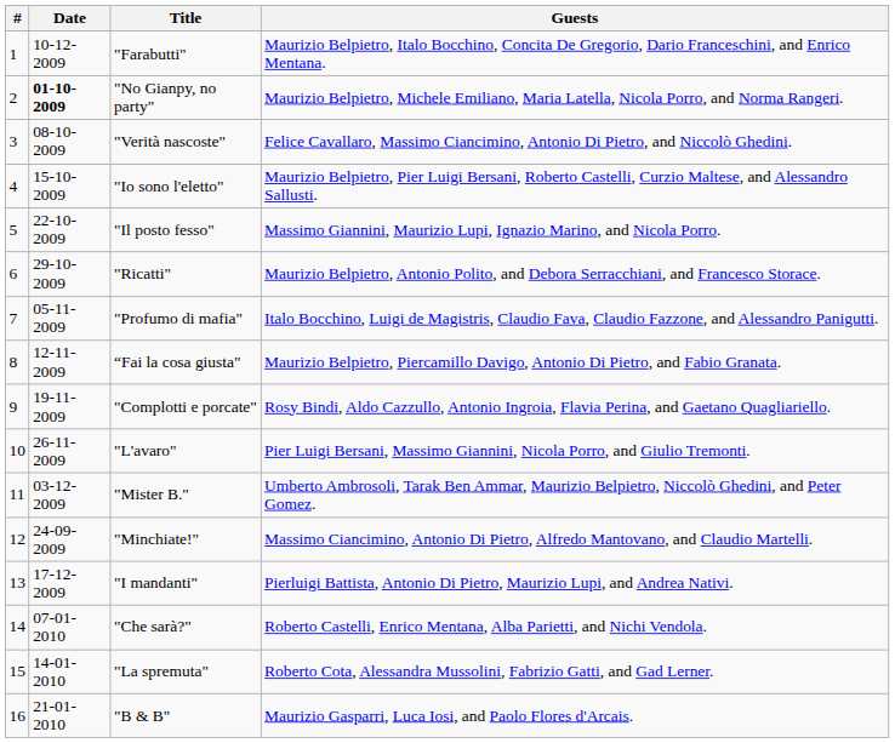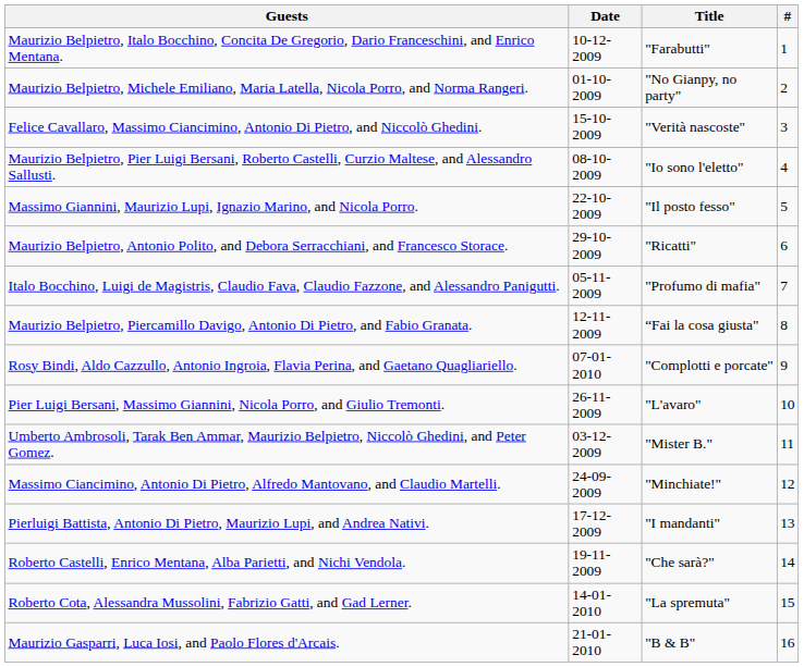columns swapped: # <-> Guests
"No Gianpy, no party" | Date: bold -> normal
"Verità nascoste" | Date: 08-10-2009 -> 15-10-2009
"Io sono l'eletto" | Date: 15-10-2009 -> 08-10-2009
"Complotti e porcate" | Date: 19-11-2009 -> 07-01-2010
"Che sarà?" | Date: 07-01-2010 -> 19-11-2009
